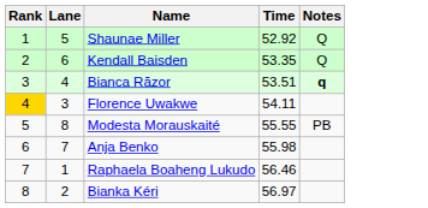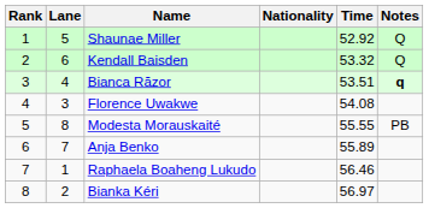+ column: Nationality
Kendall Baisden | Time: 53.35 -> 53.32
Florence Uwakwe | Rank: gold background -> no background
Florence Uwakwe | Time: 54.11 -> 54.08
Anja Benko | Time: 55.98 -> 55.89
